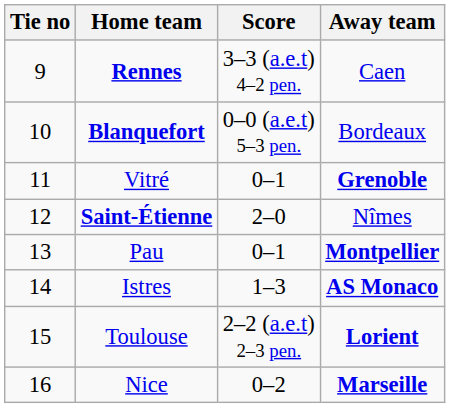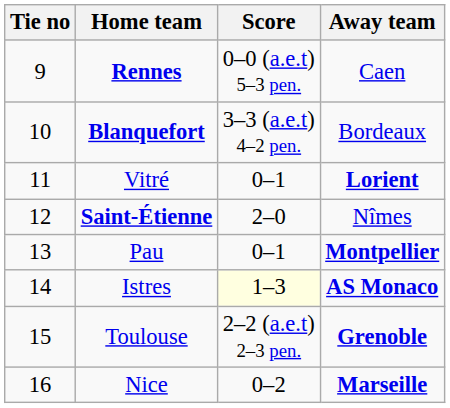Rennes | Score: 3–3 (a.e.t) 4–2 pen. -> 0–0 (a.e.t) 5–3 pen.
Blanquefort | Score: 0–0 (a.e.t) 5–3 pen. -> 3–3 (a.e.t) 4–2 pen.
Vitré | Away team: Grenoble -> Lorient
Istres | Score: no background -> lightyellow background
Toulouse | Away team: Lorient -> Grenoble
